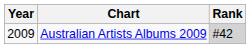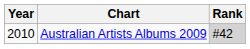Australian Artists Albums 2009 | Year: 2009 -> 2010
